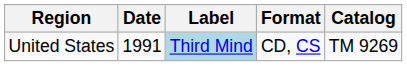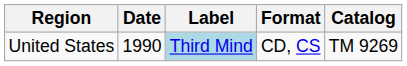United States | Date: 1991 -> 1990
